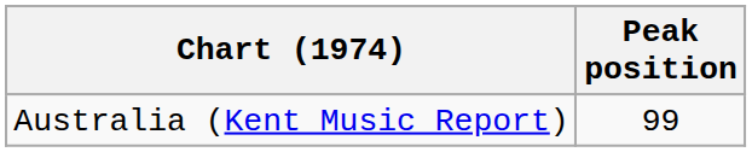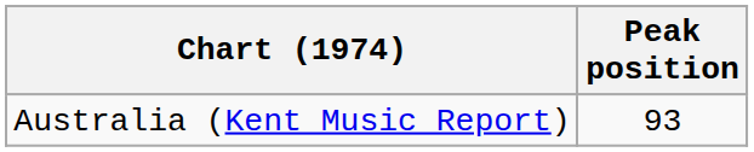Australia (Kent Music Report) | Peak position: 99 -> 93
